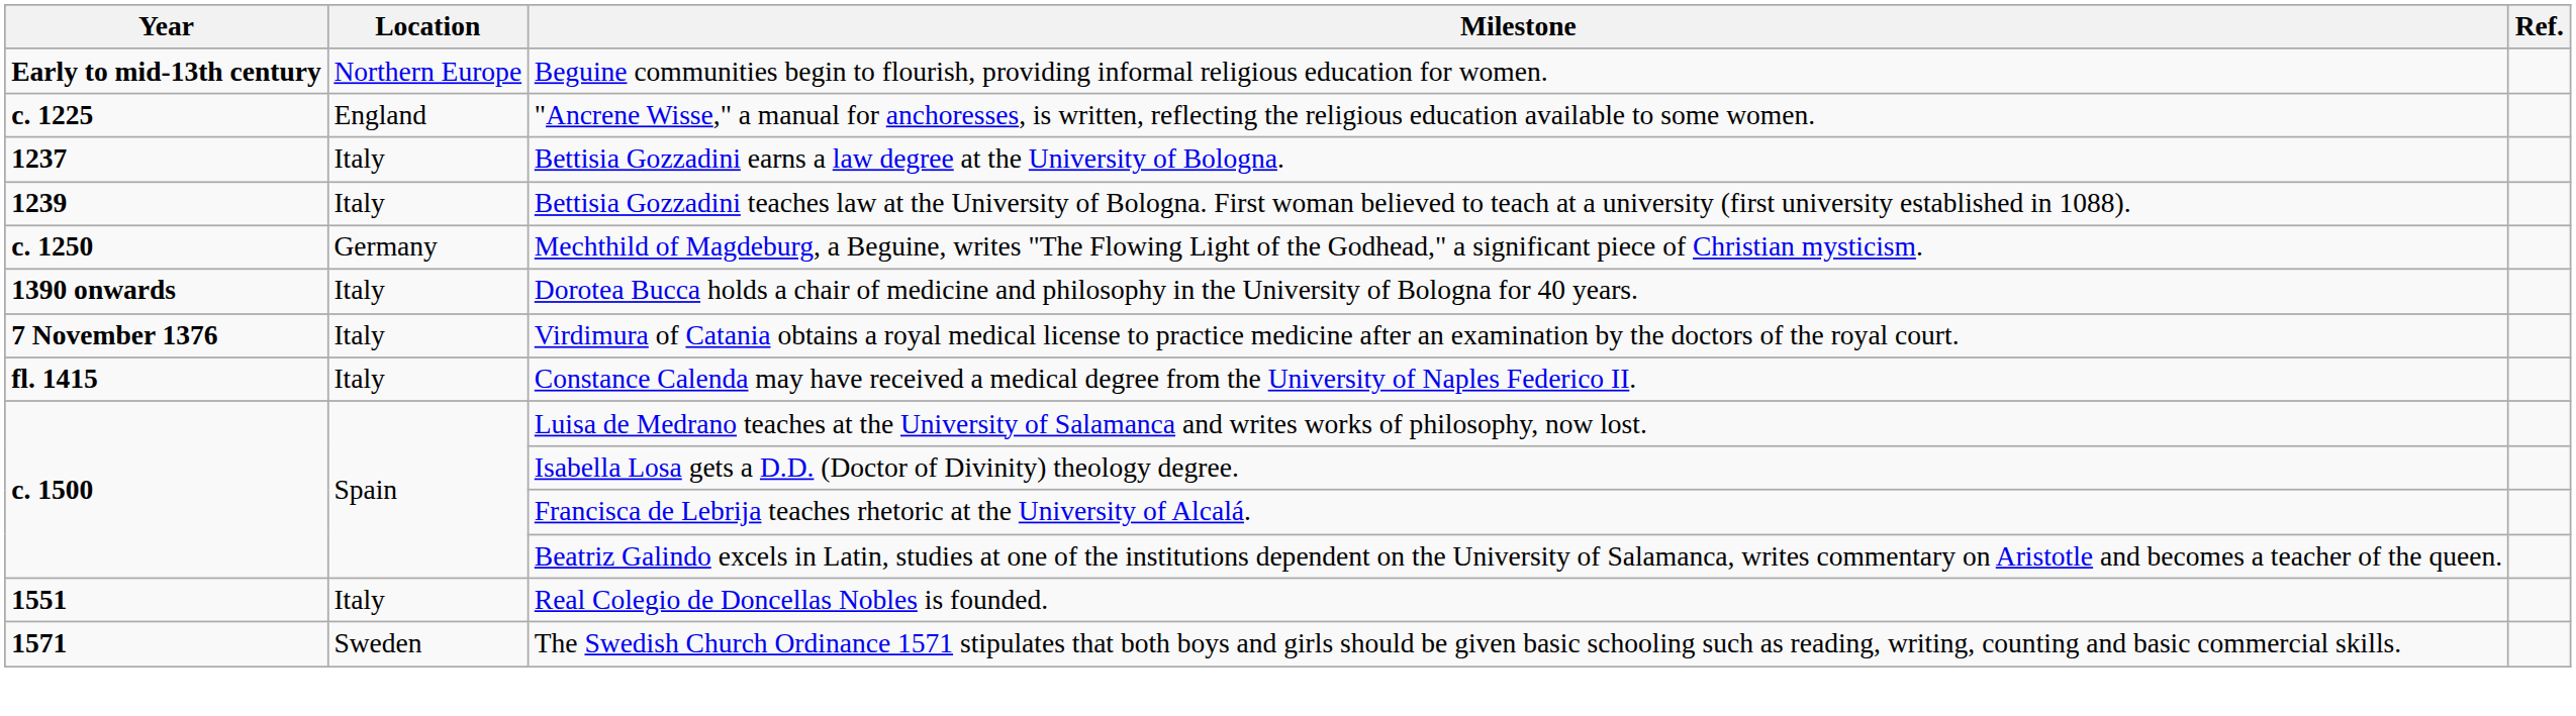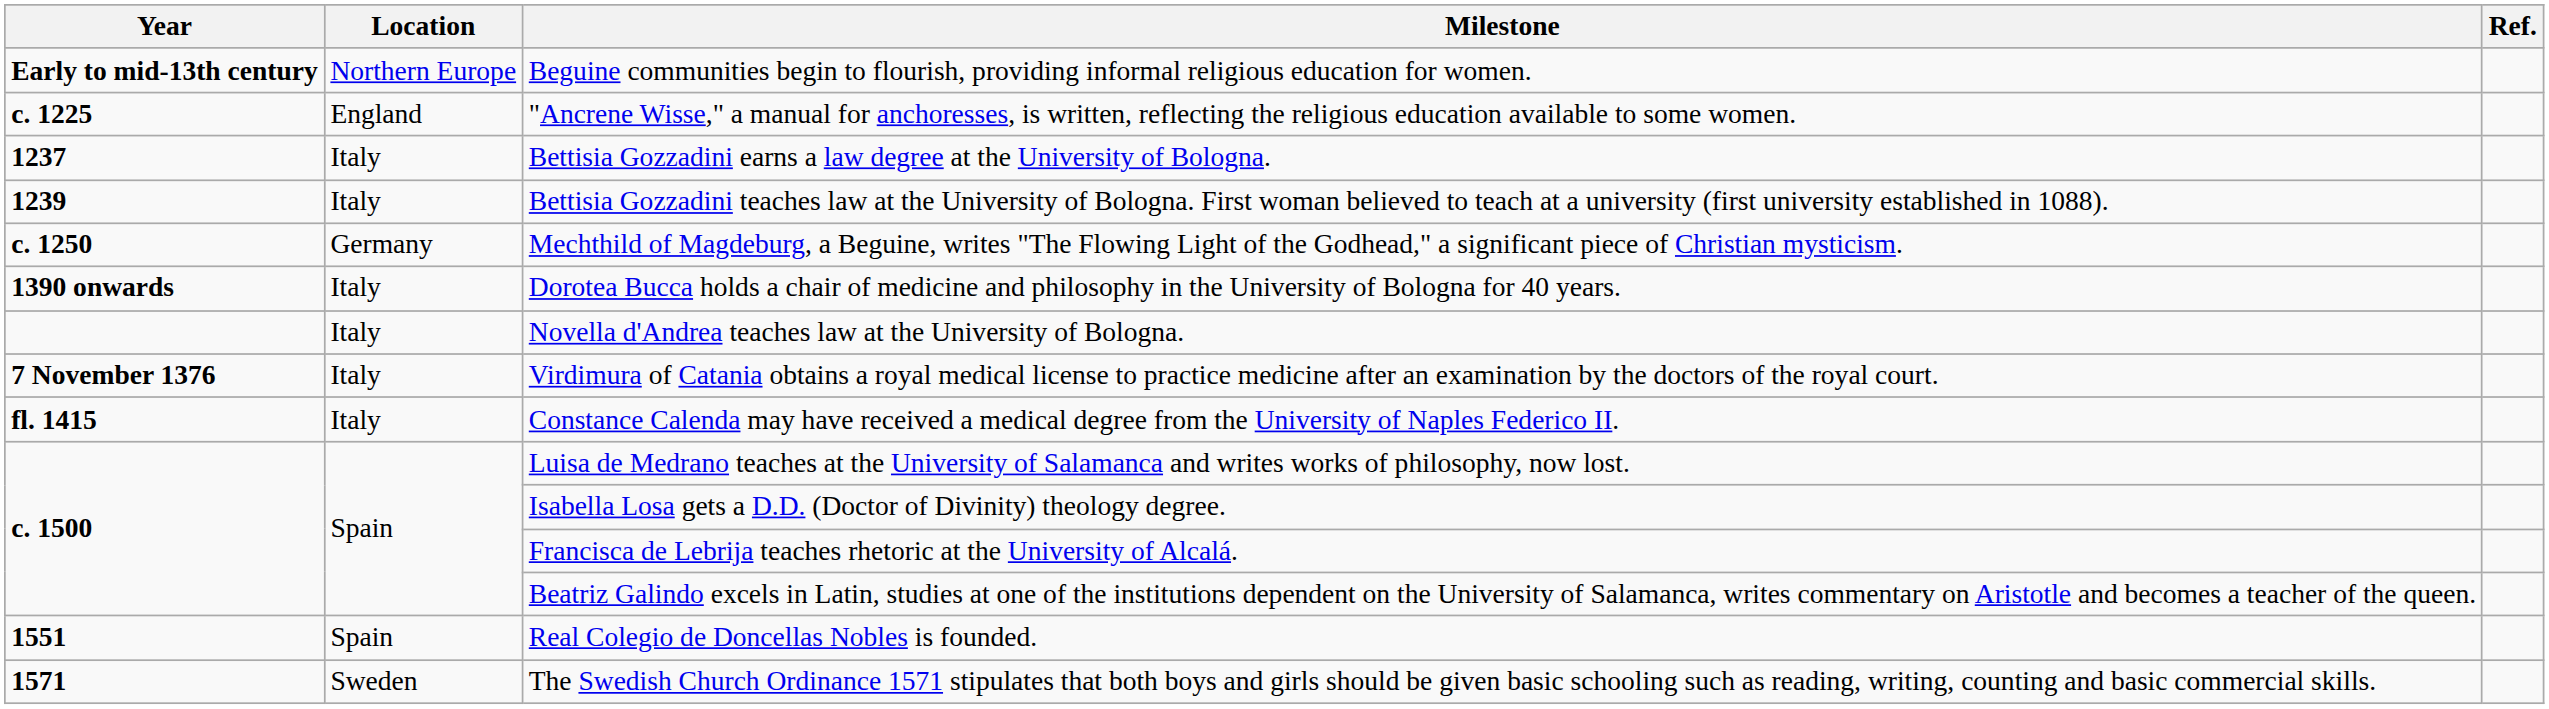+ row: Italy | Novella d'Andrea teaches law at the University of Bologna.
Real Colegio de Doncellas Nobles is founded. | Location: Italy -> Spain
